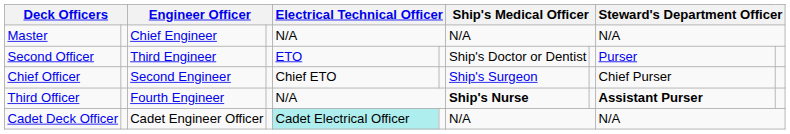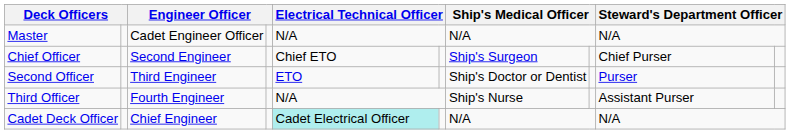Master | column 3: Chief Engineer -> Cadet Engineer Officer
rows swapped: Chief Officer <-> Second Officer
Third Officer | column 7: bold -> normal
Third Officer | column 9: bold -> normal
Cadet Deck Officer | column 3: Cadet Engineer Officer -> Chief Engineer
